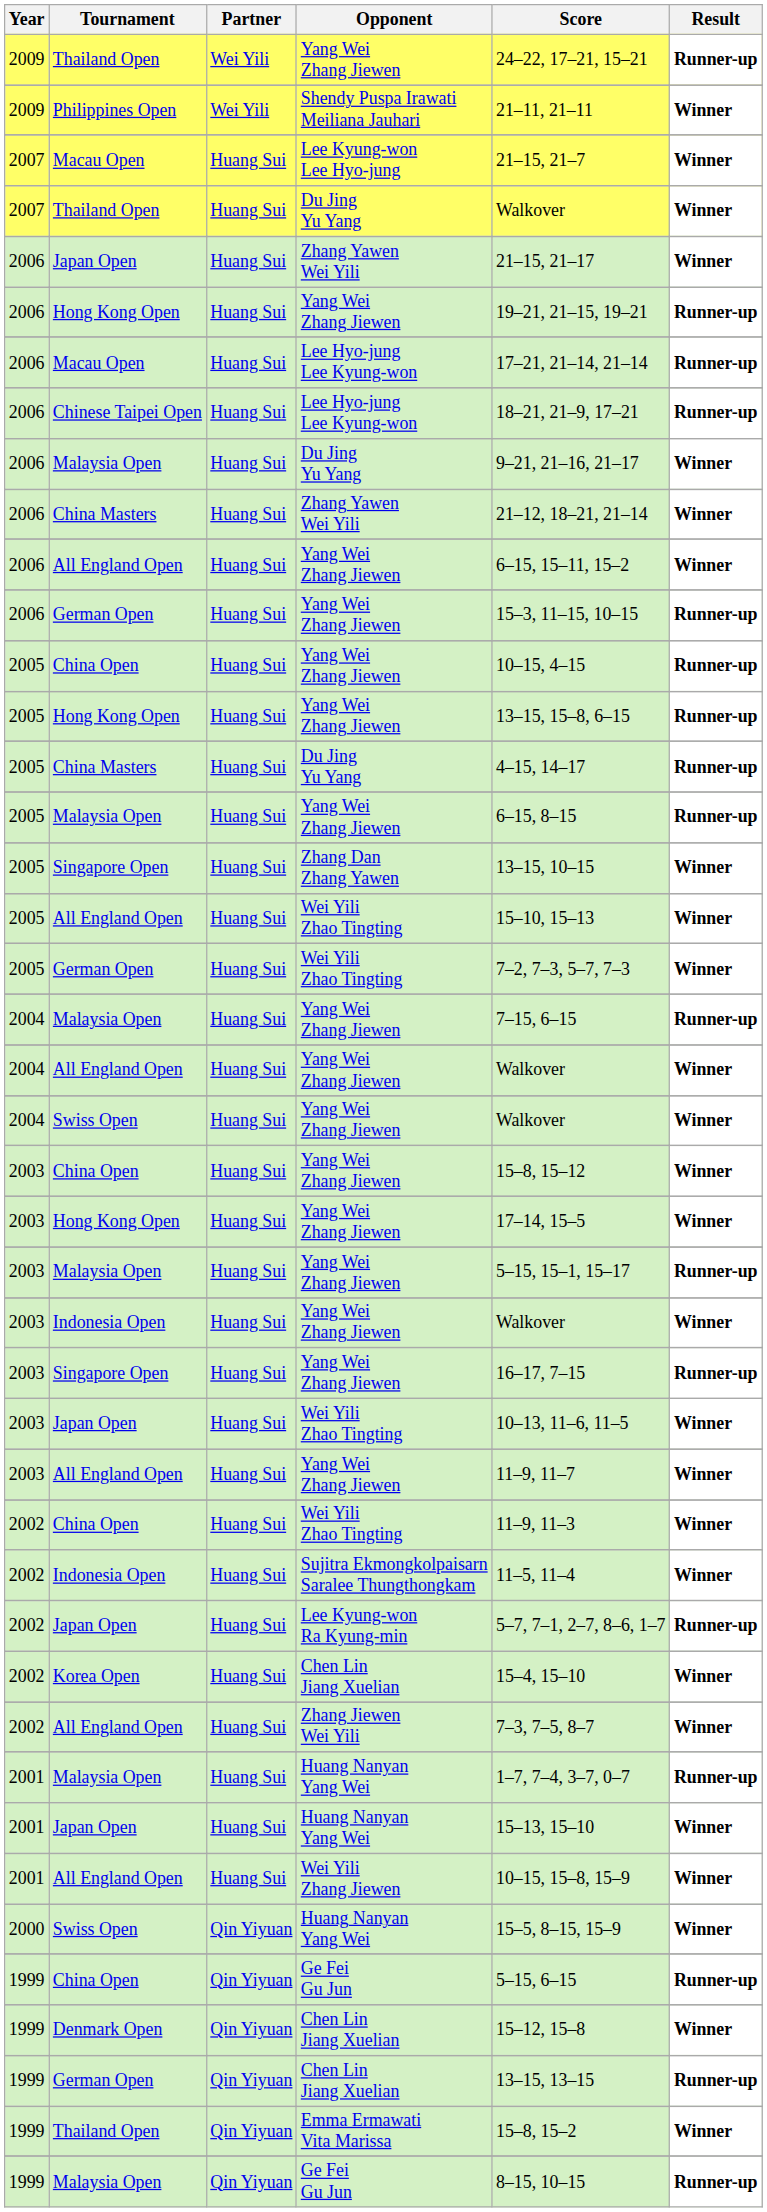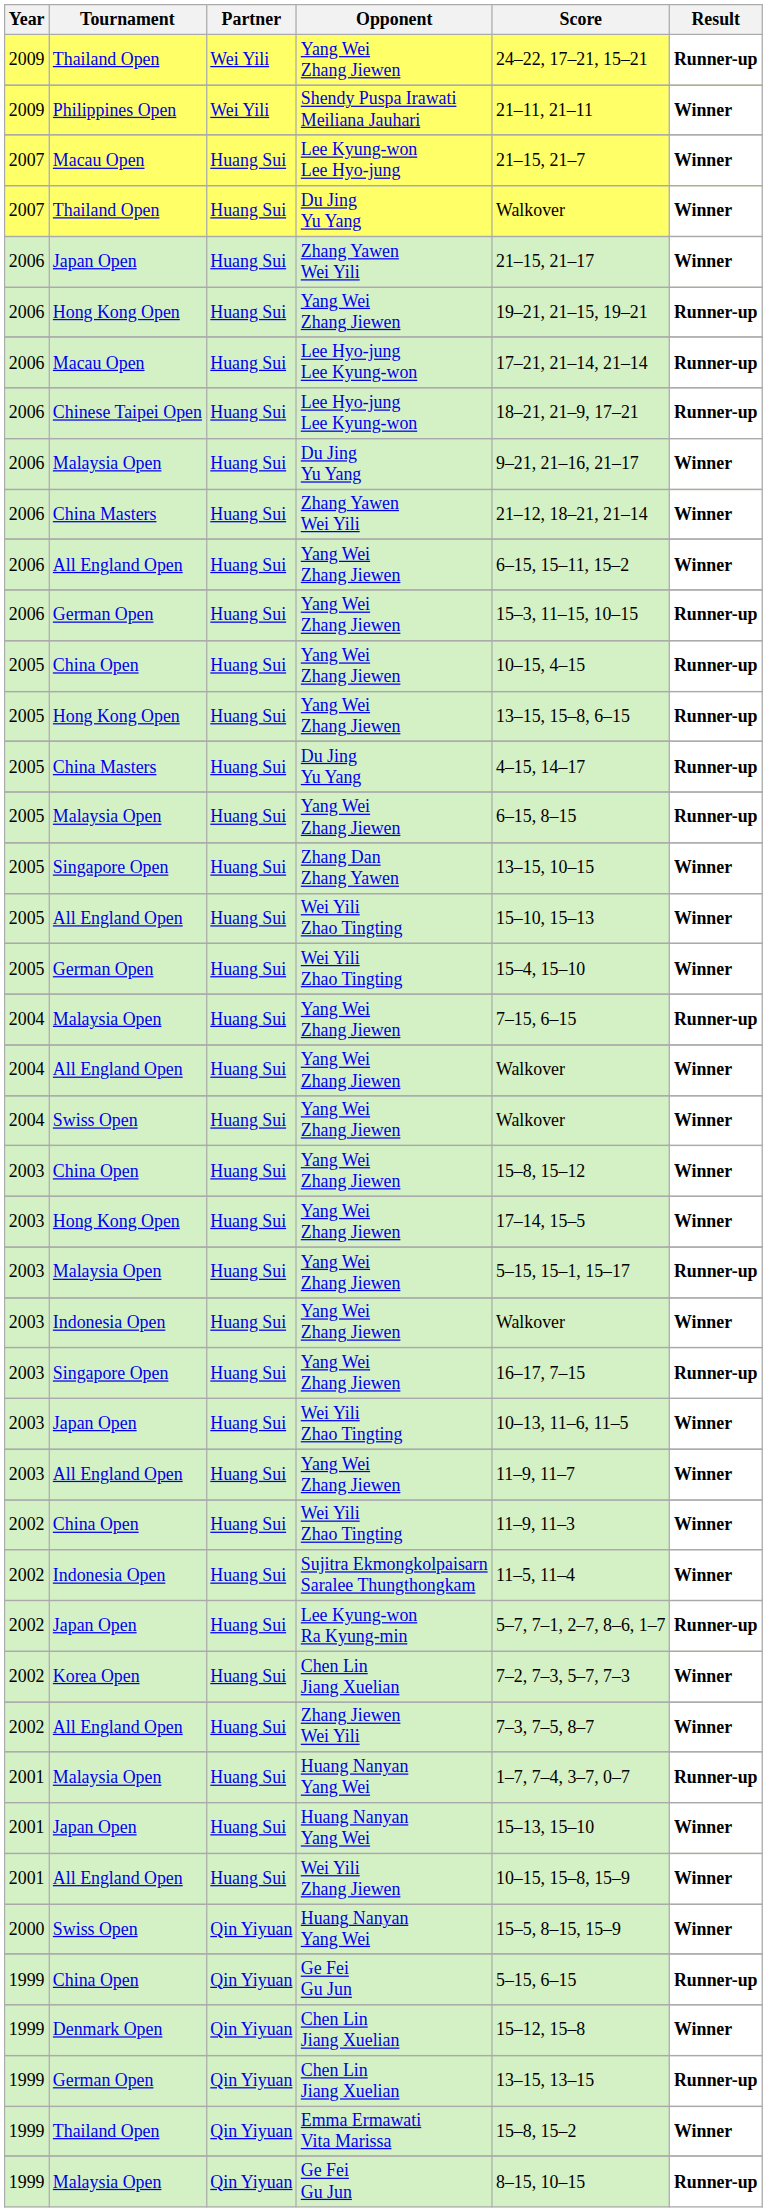2005 / German Open | Score: 7–2, 7–3, 5–7, 7–3 -> 15–4, 15–10
Korea Open | Score: 15–4, 15–10 -> 7–2, 7–3, 5–7, 7–3
